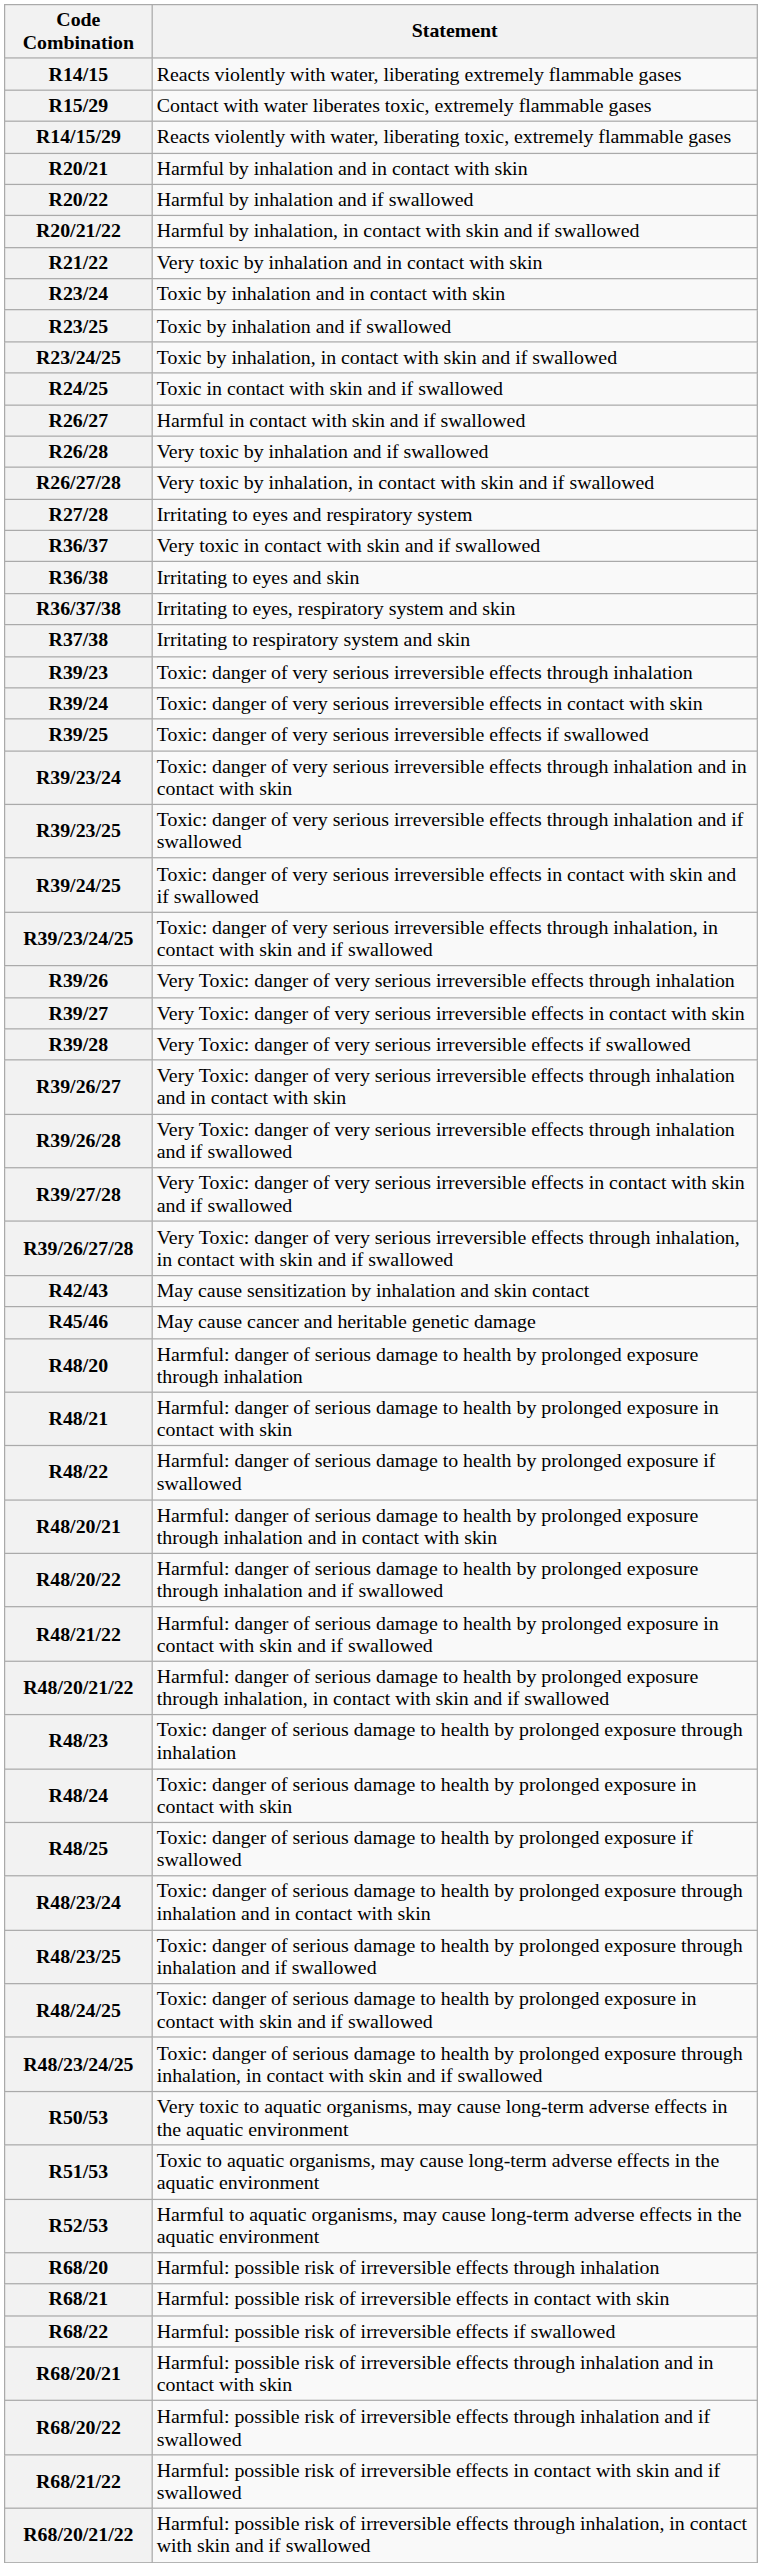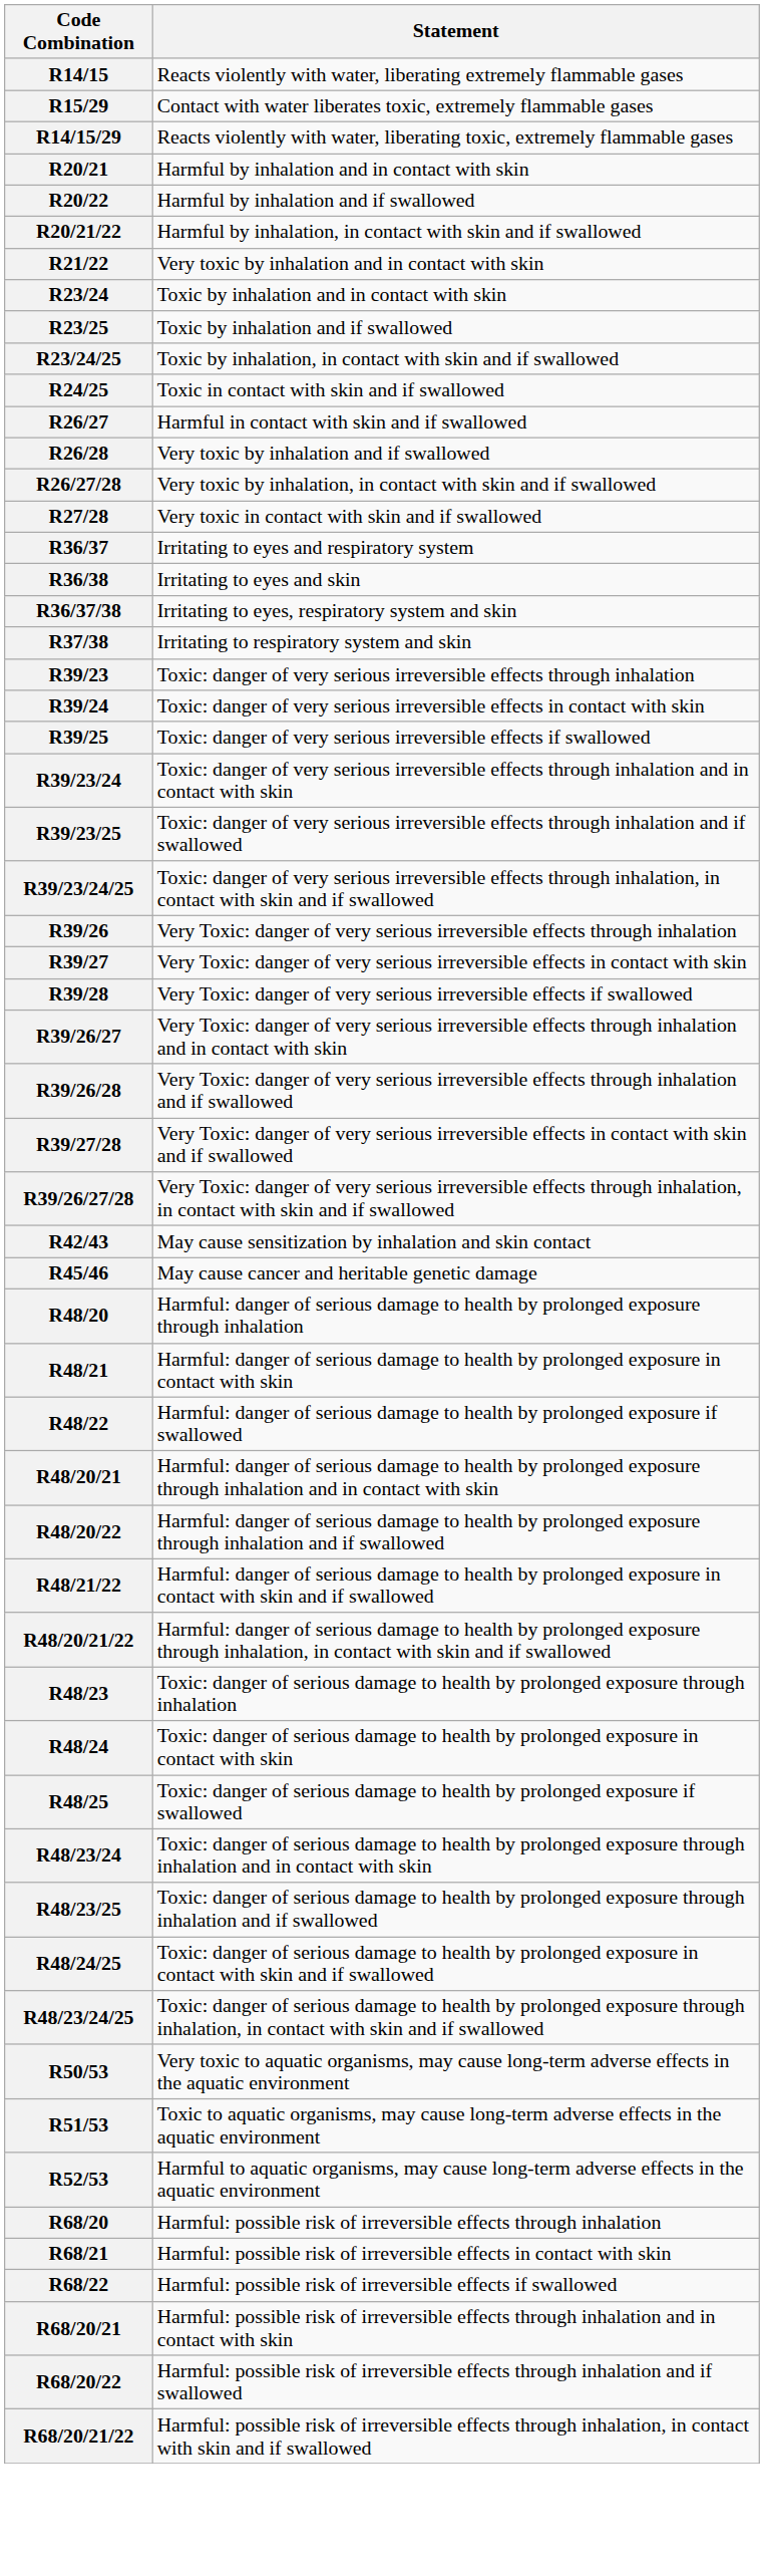R27/28 | Statement: Irritating to eyes and respiratory system -> Very toxic in contact with skin and if swallowed
R36/37 | Statement: Very toxic in contact with skin and if swallowed -> Irritating to eyes and respiratory system
- row: R39/24/25 | Toxic: danger of very serious irreversible effects in contact with skin and if swallowed
- row: R68/21/22 | Harmful: possible risk of irreversible effects in contact with skin and if swallowed
